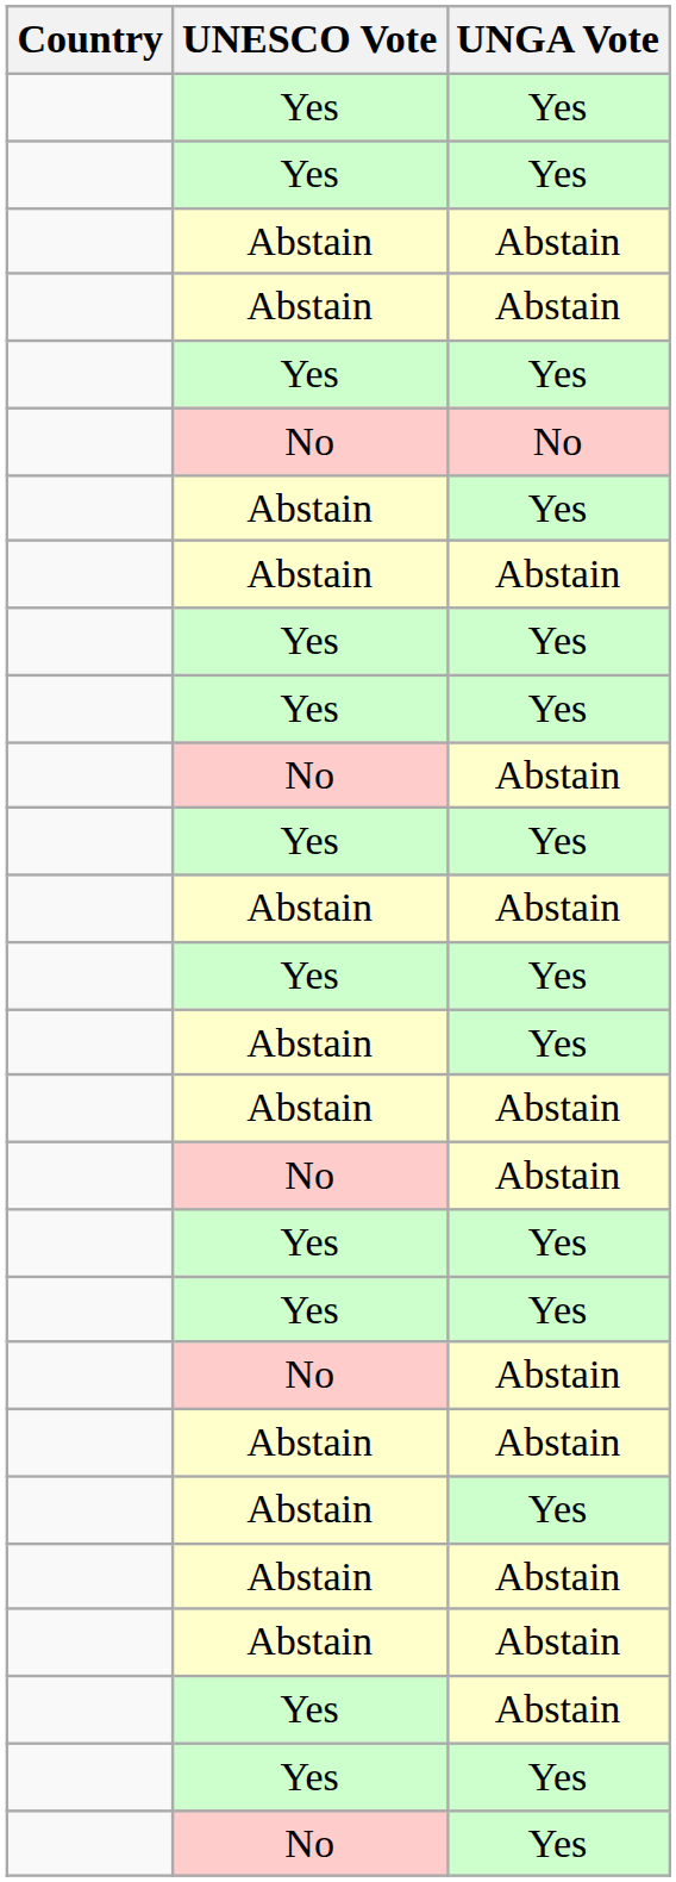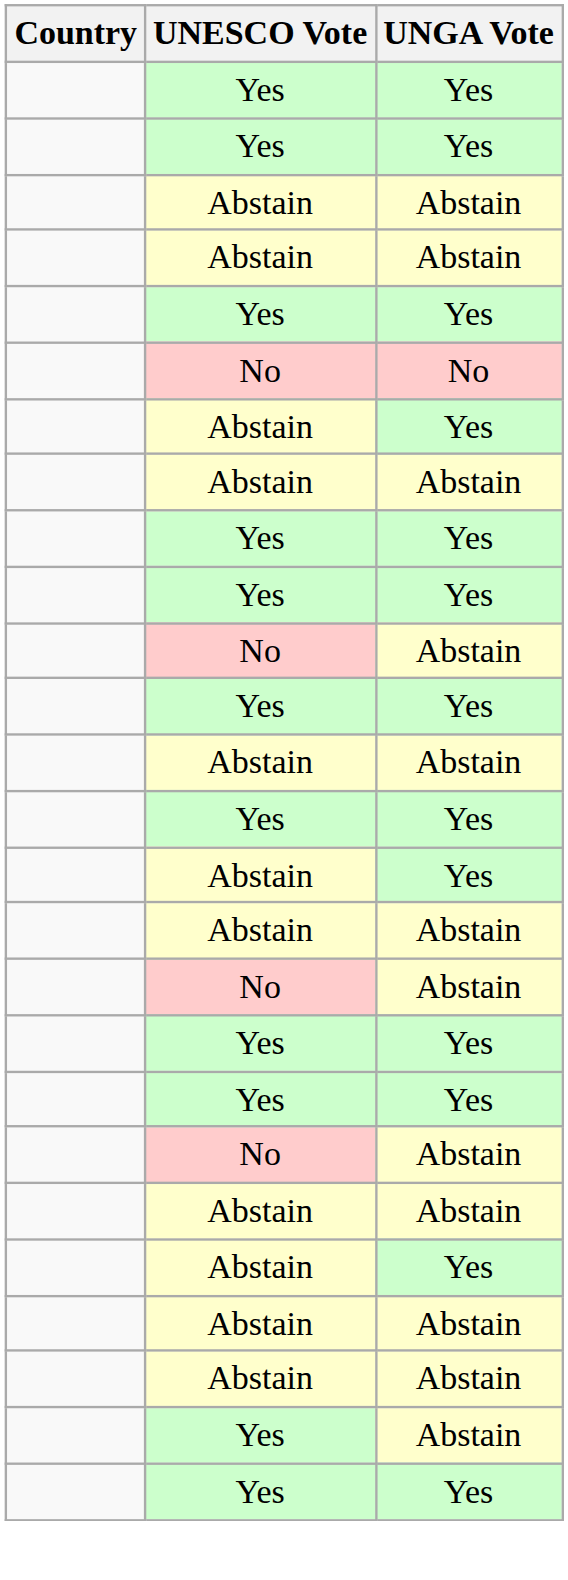- row: No | Yes
